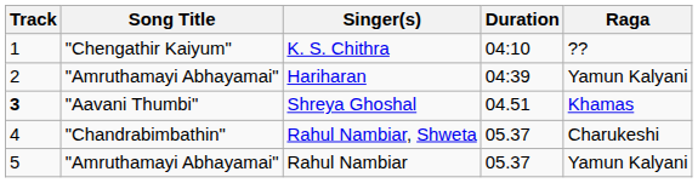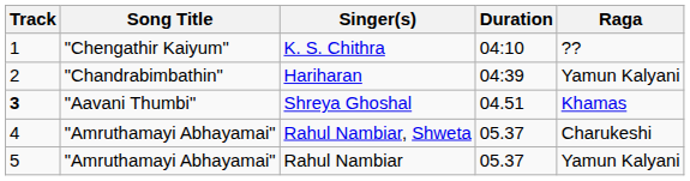Hariharan | Song Title: "Amruthamayi Abhayamai" -> "Chandrabimbathin"
Rahul Nambiar, Shweta | Song Title: "Chandrabimbathin" -> "Amruthamayi Abhayamai"
